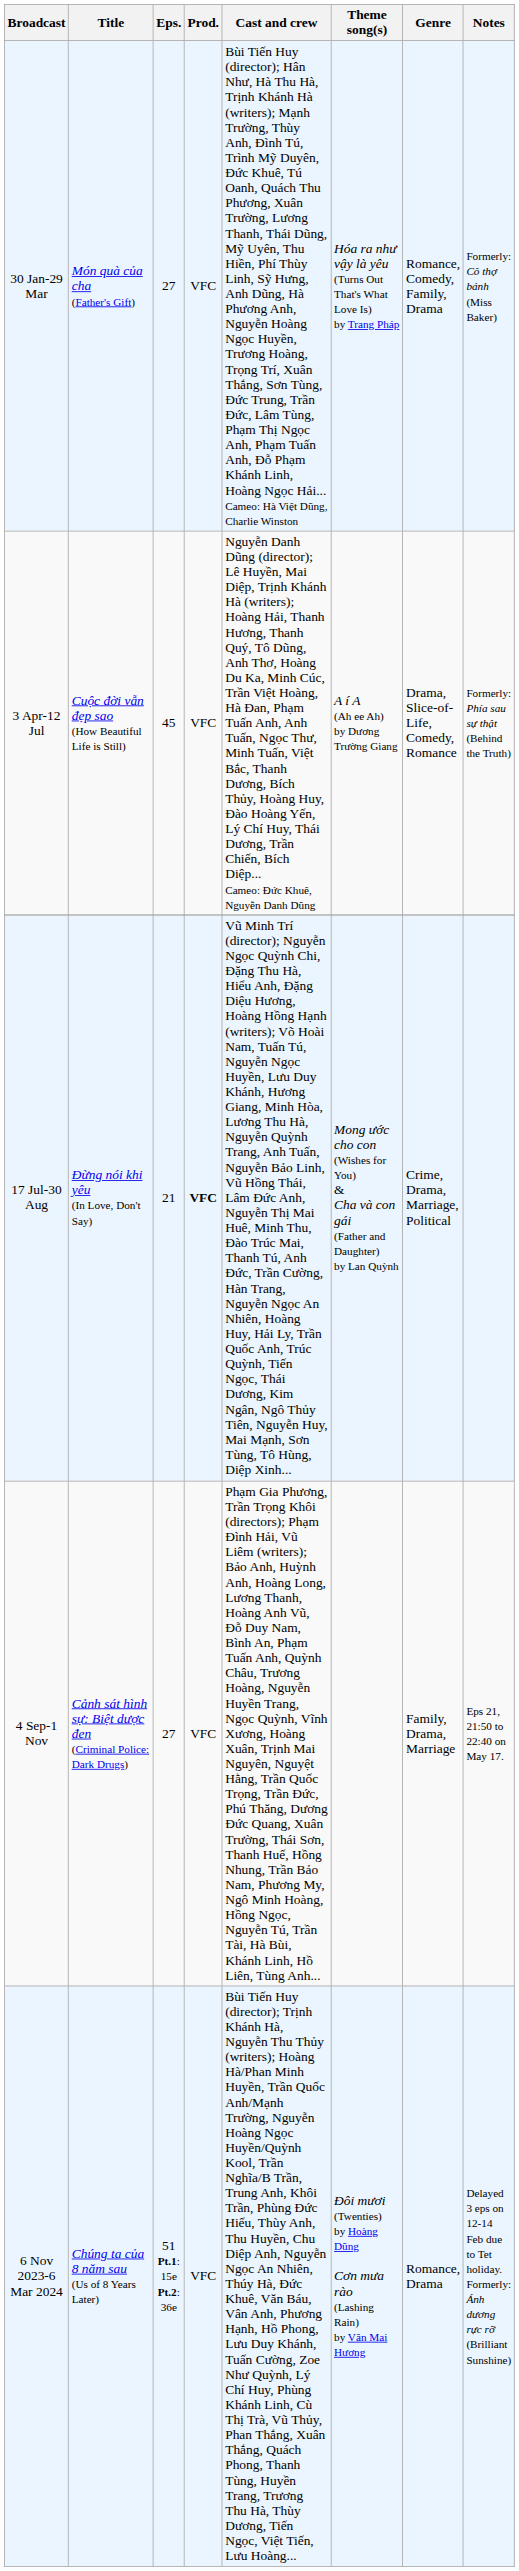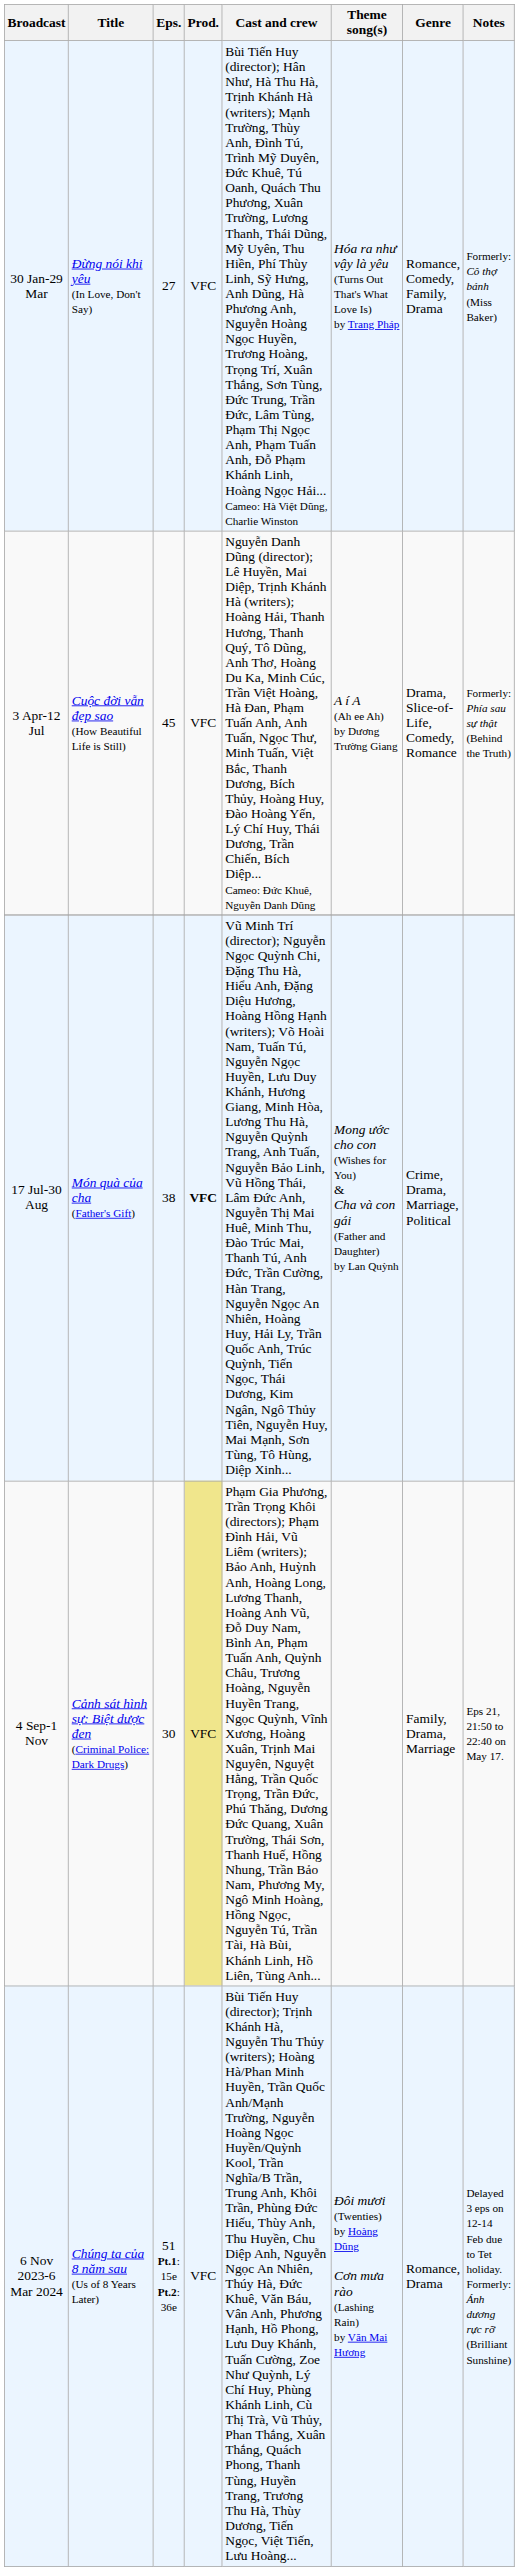30 Jan-29 Mar | Title: Món quà của cha (Father's Gift) -> Đừng nói khi yêu (In Love, Don't Say)
17 Jul-30 Aug | Title: Đừng nói khi yêu (In Love, Don't Say) -> Món quà của cha (Father's Gift)
17 Jul-30 Aug | Eps.: 21 -> 38
4 Sep-1 Nov | Eps.: 27 -> 30
4 Sep-1 Nov | Prod.: no background -> khaki background
